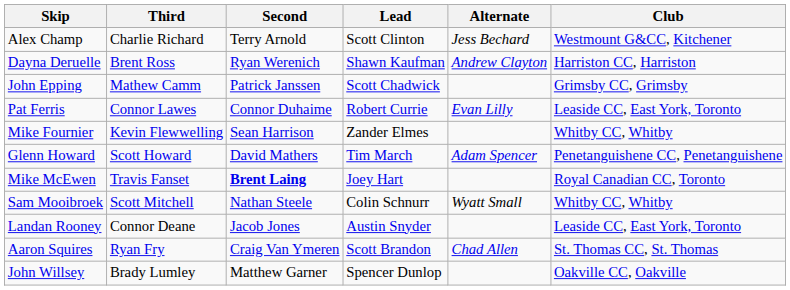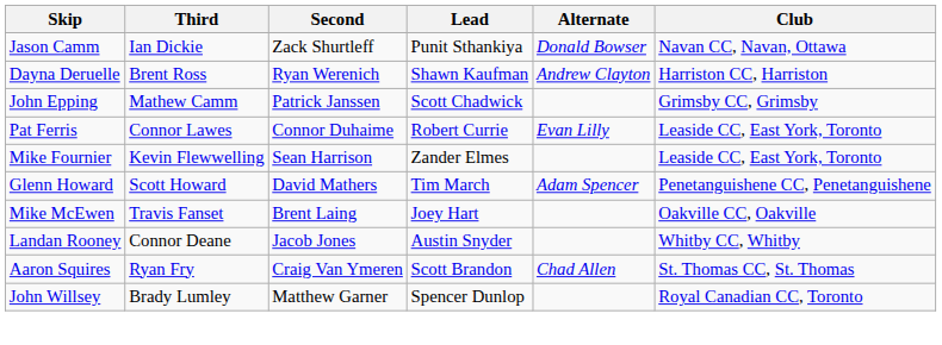+ row: Jason Camm | Ian Dickie | Zack Shurtleff | Punit Sthankiya | Donald Bowser | Navan CC, Navan, Ottawa
- row: Alex Champ | Charlie Richard | Terry Arnold | Scott Clinton | Jess Bechard | Westmount G&CC, Kitchener
Mike Fournier | Club: Whitby CC, Whitby -> Leaside CC, East York, Toronto
Mike McEwen | Second: bold -> normal
Mike McEwen | Club: Royal Canadian CC, Toronto -> Oakville CC, Oakville
- row: Sam Mooibroek | Scott Mitchell | Nathan Steele | Colin Schnurr | Wyatt Small | Whitby CC, Whitby
Landan Rooney | Club: Leaside CC, East York, Toronto -> Whitby CC, Whitby
John Willsey | Club: Oakville CC, Oakville -> Royal Canadian CC, Toronto
